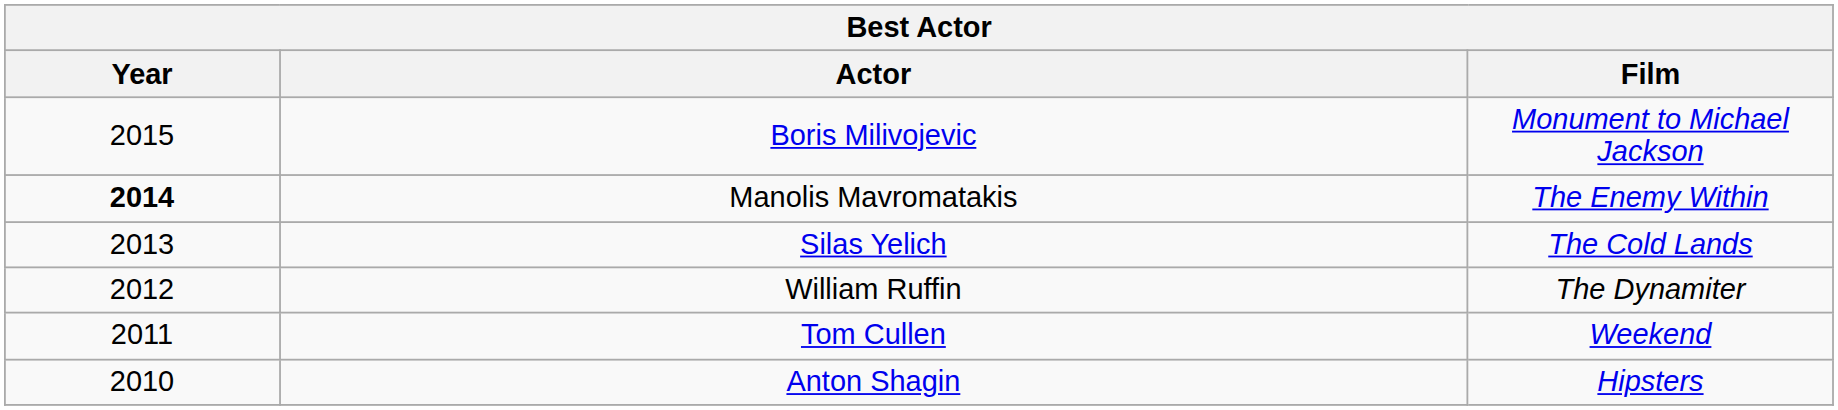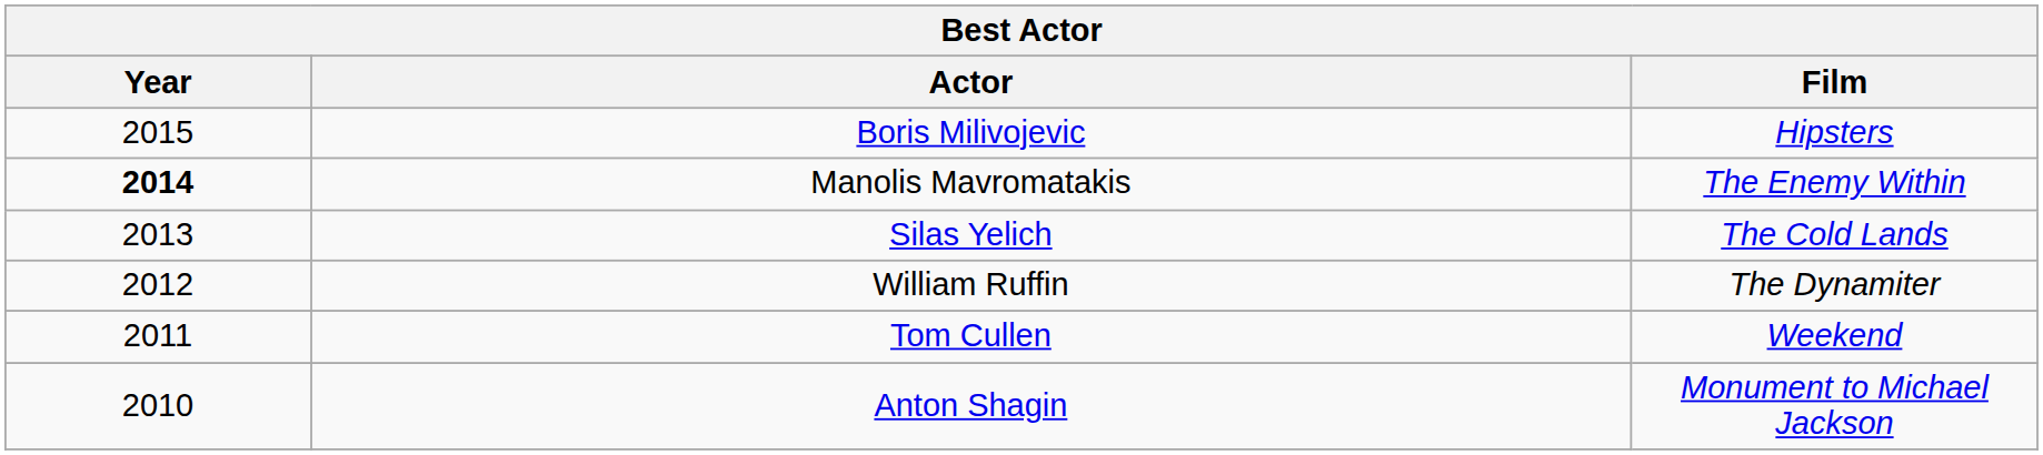Boris Milivojevic | Film: Monument to Michael Jackson -> Hipsters
Anton Shagin | Film: Hipsters -> Monument to Michael Jackson
